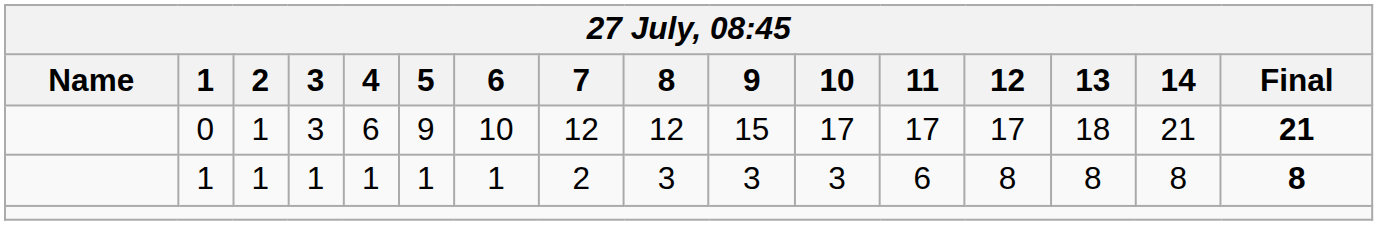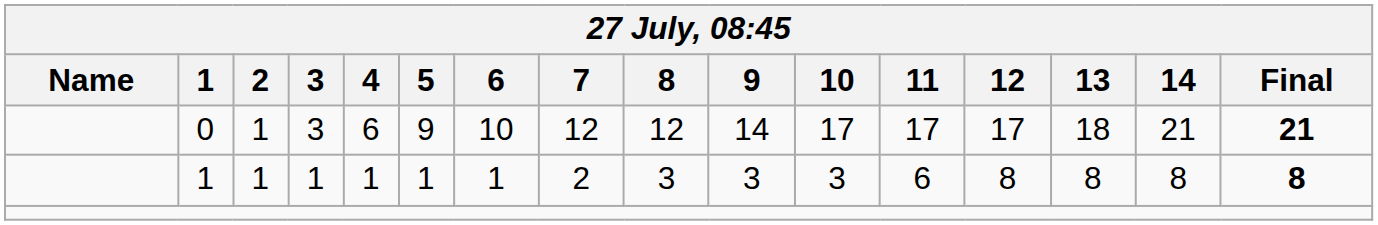0 | 9: 15 -> 14
